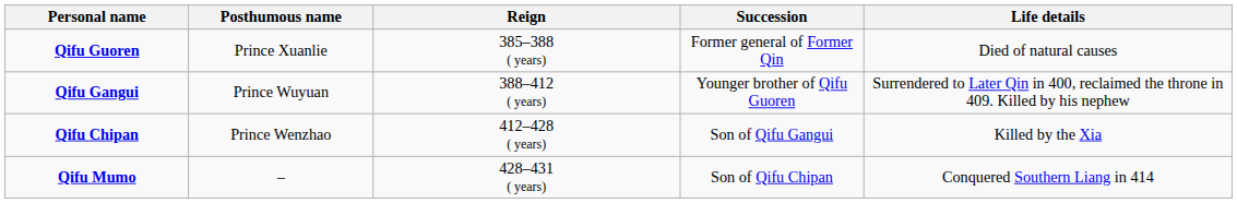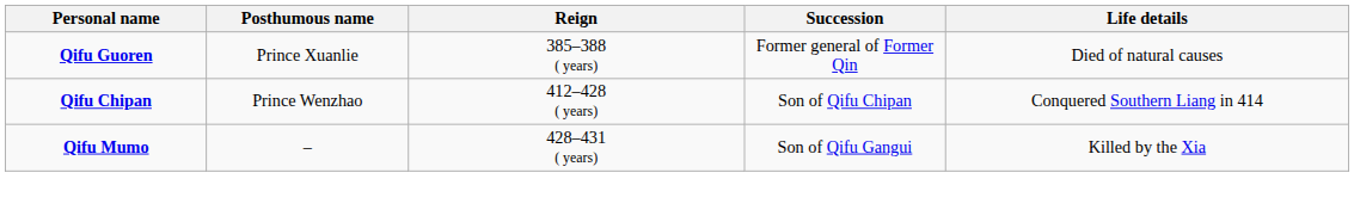- row: Qifu Gangui | Prince Wuyuan | 388–412 ( years) | Younger brother of Qifu Guoren | Surrendered to Later Qin in 400, reclaimed the throne in 409. Killed by his nephew
Qifu Chipan | Succession: Son of Qifu Gangui -> Son of Qifu Chipan
Qifu Chipan | Life details: Killed by the Xia -> Conquered Southern Liang in 414
Qifu Mumo | Succession: Son of Qifu Chipan -> Son of Qifu Gangui
Qifu Mumo | Life details: Conquered Southern Liang in 414 -> Killed by the Xia
